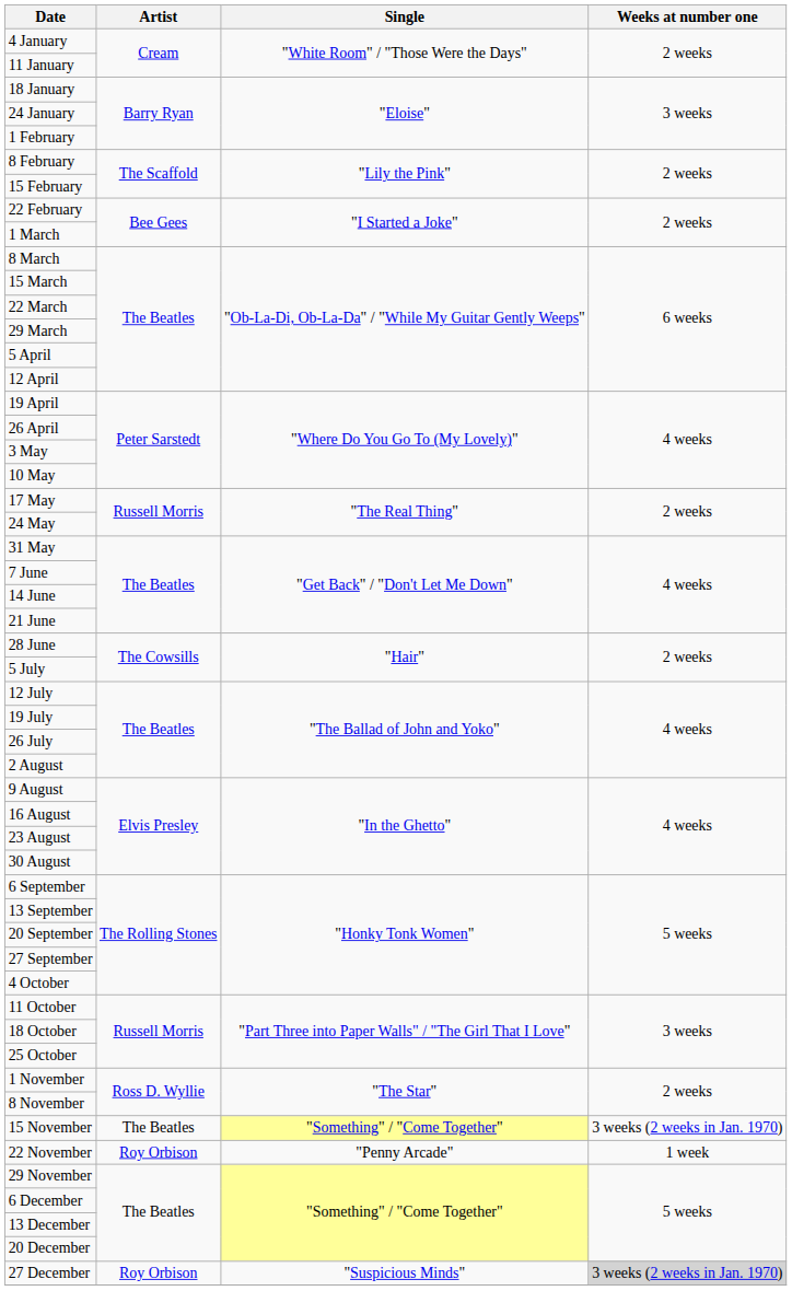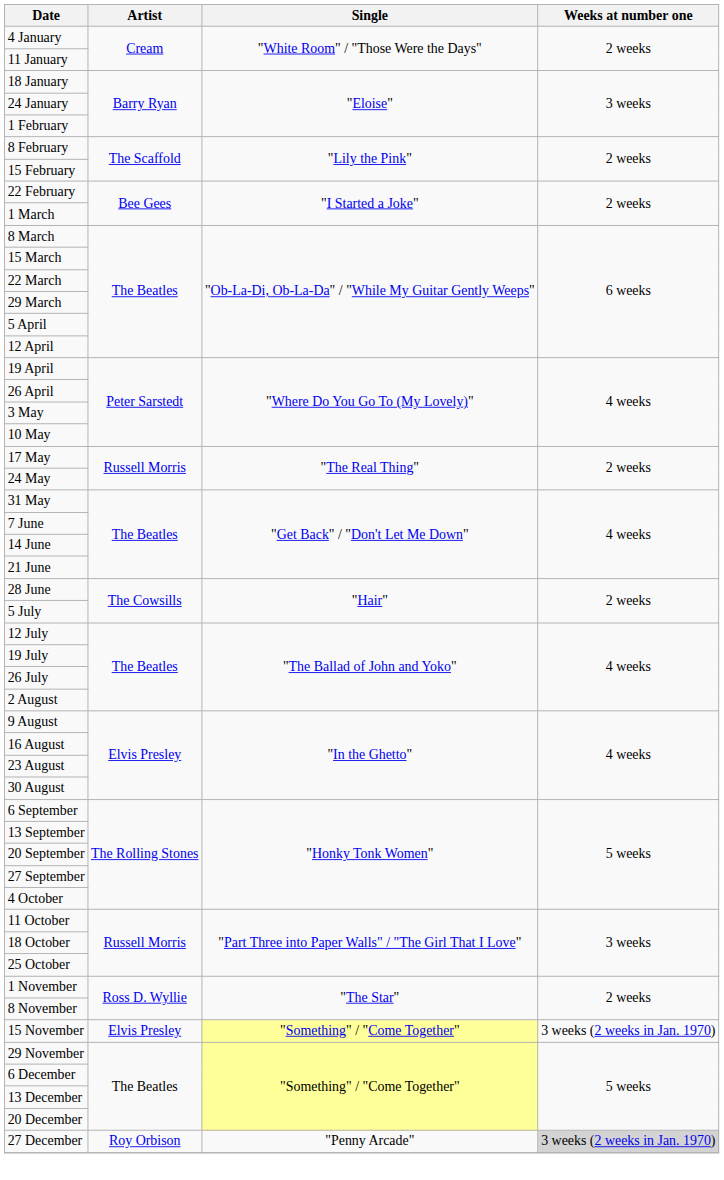15 November | Artist: The Beatles -> Elvis Presley
- row: 22 November | Roy Orbison | "Penny Arcade" | 1 week
27 December | Single: "Suspicious Minds" -> "Penny Arcade"
